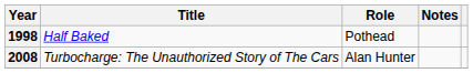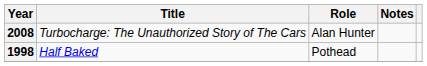rows swapped: 1998 <-> 2008
